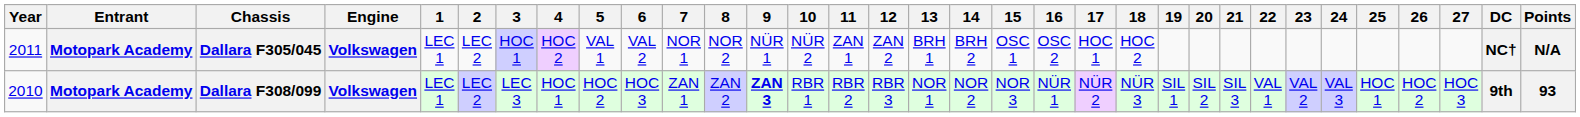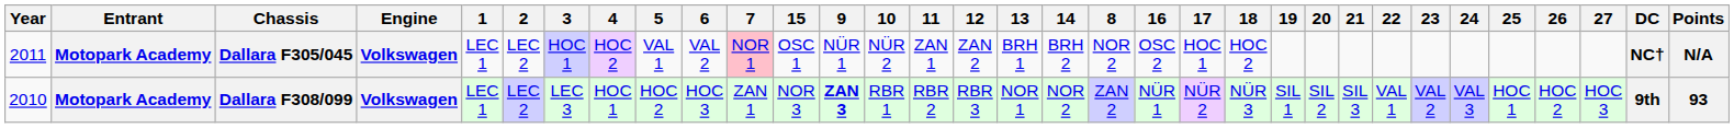columns swapped: 8 <-> 15
Dallara F305/045 | 7: no background -> pink background
